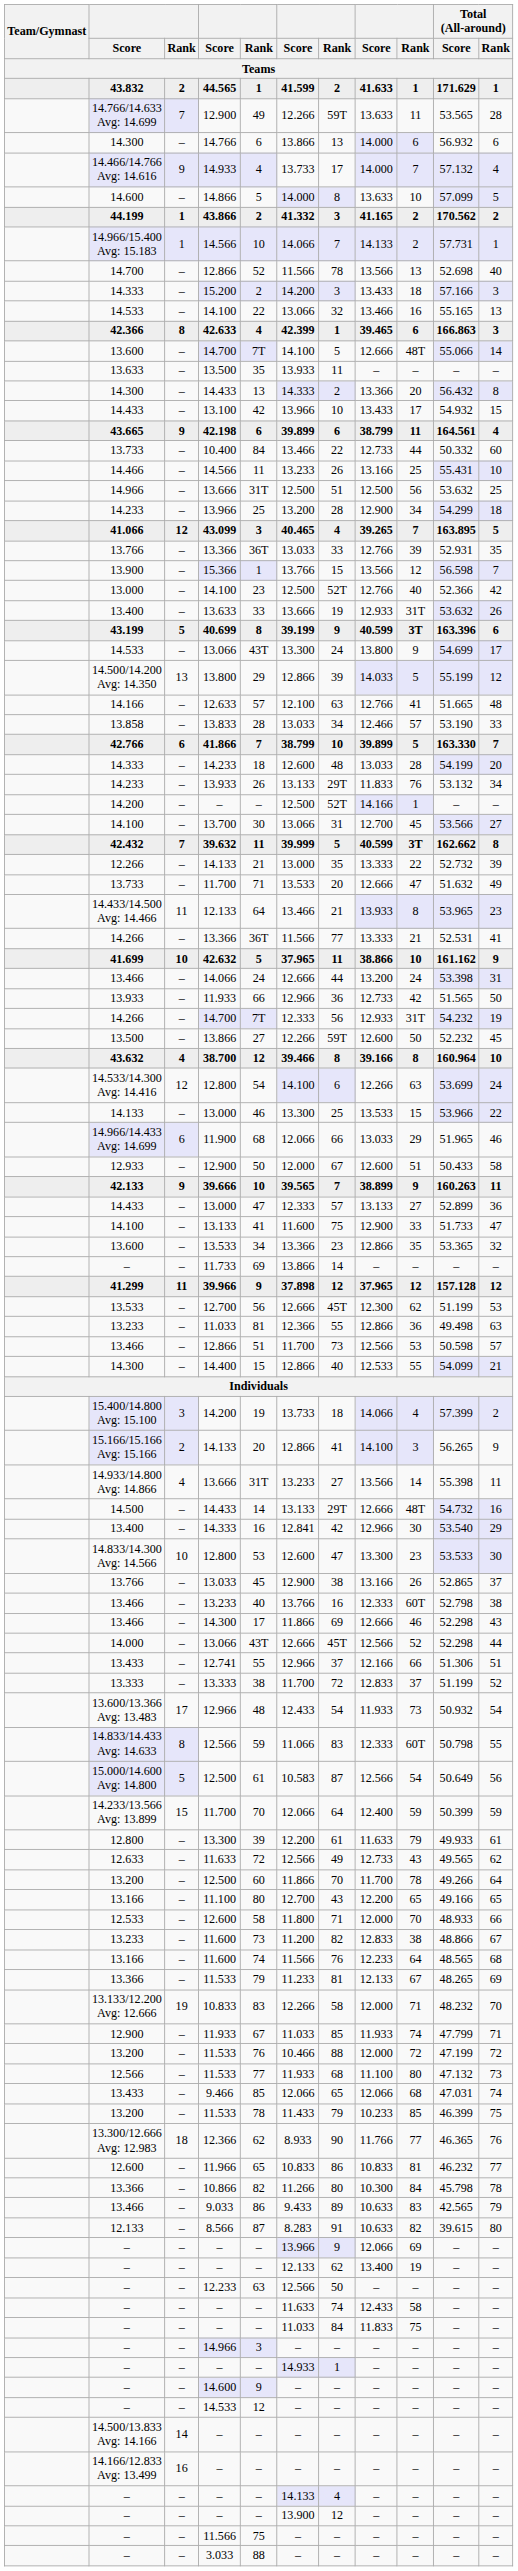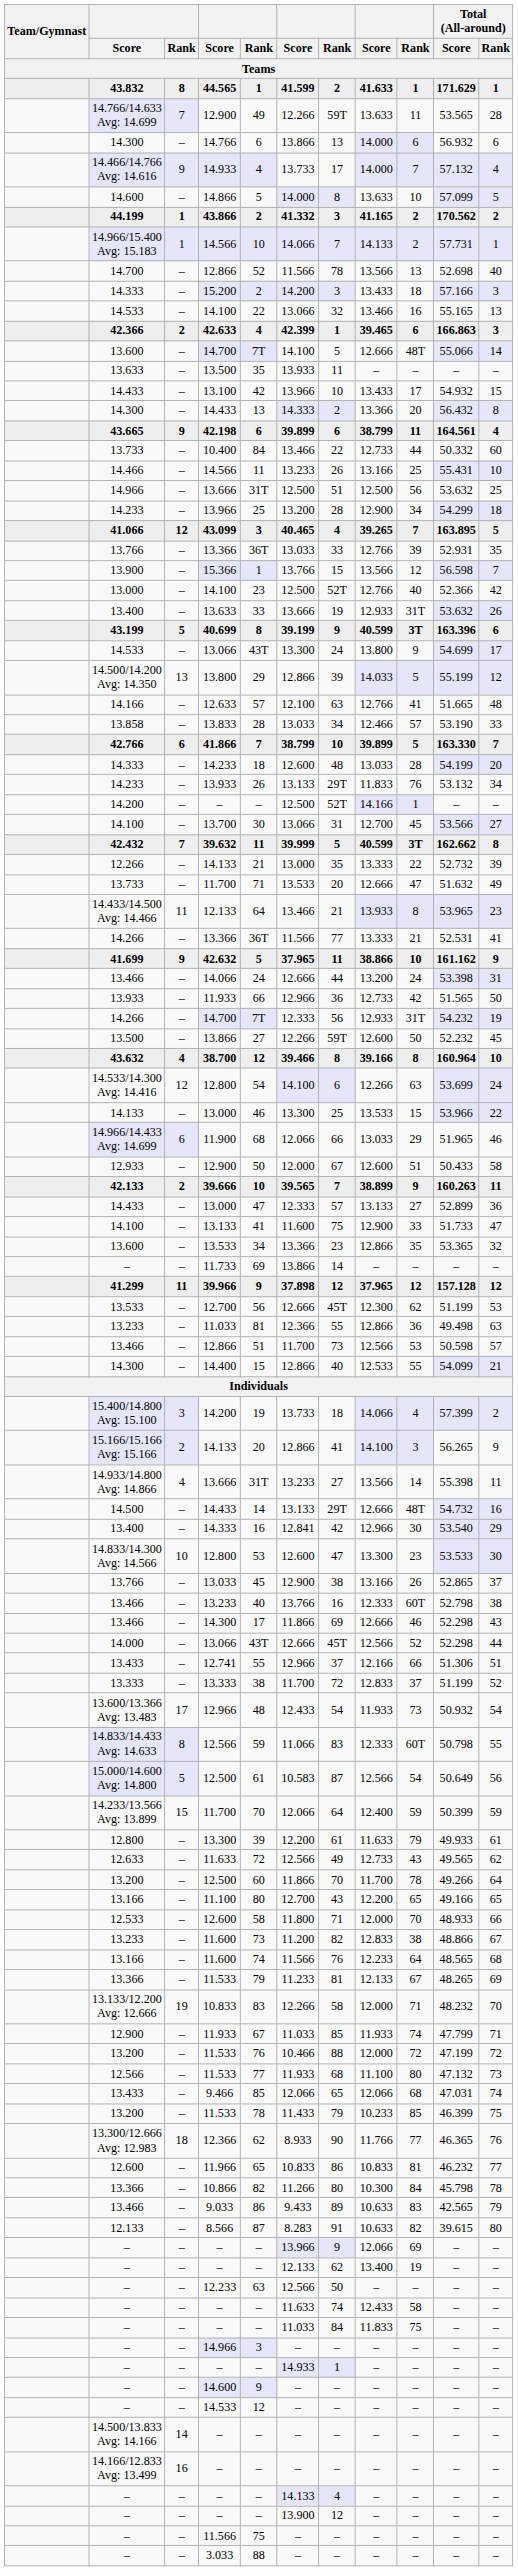44.565 | column 3: 2 -> 8
42.633 | column 3: 8 -> 2
rows swapped: 14.300 / 14.433 <-> 13.100
42.632 | column 3: 10 -> 9
39.666 | column 3: 9 -> 2
